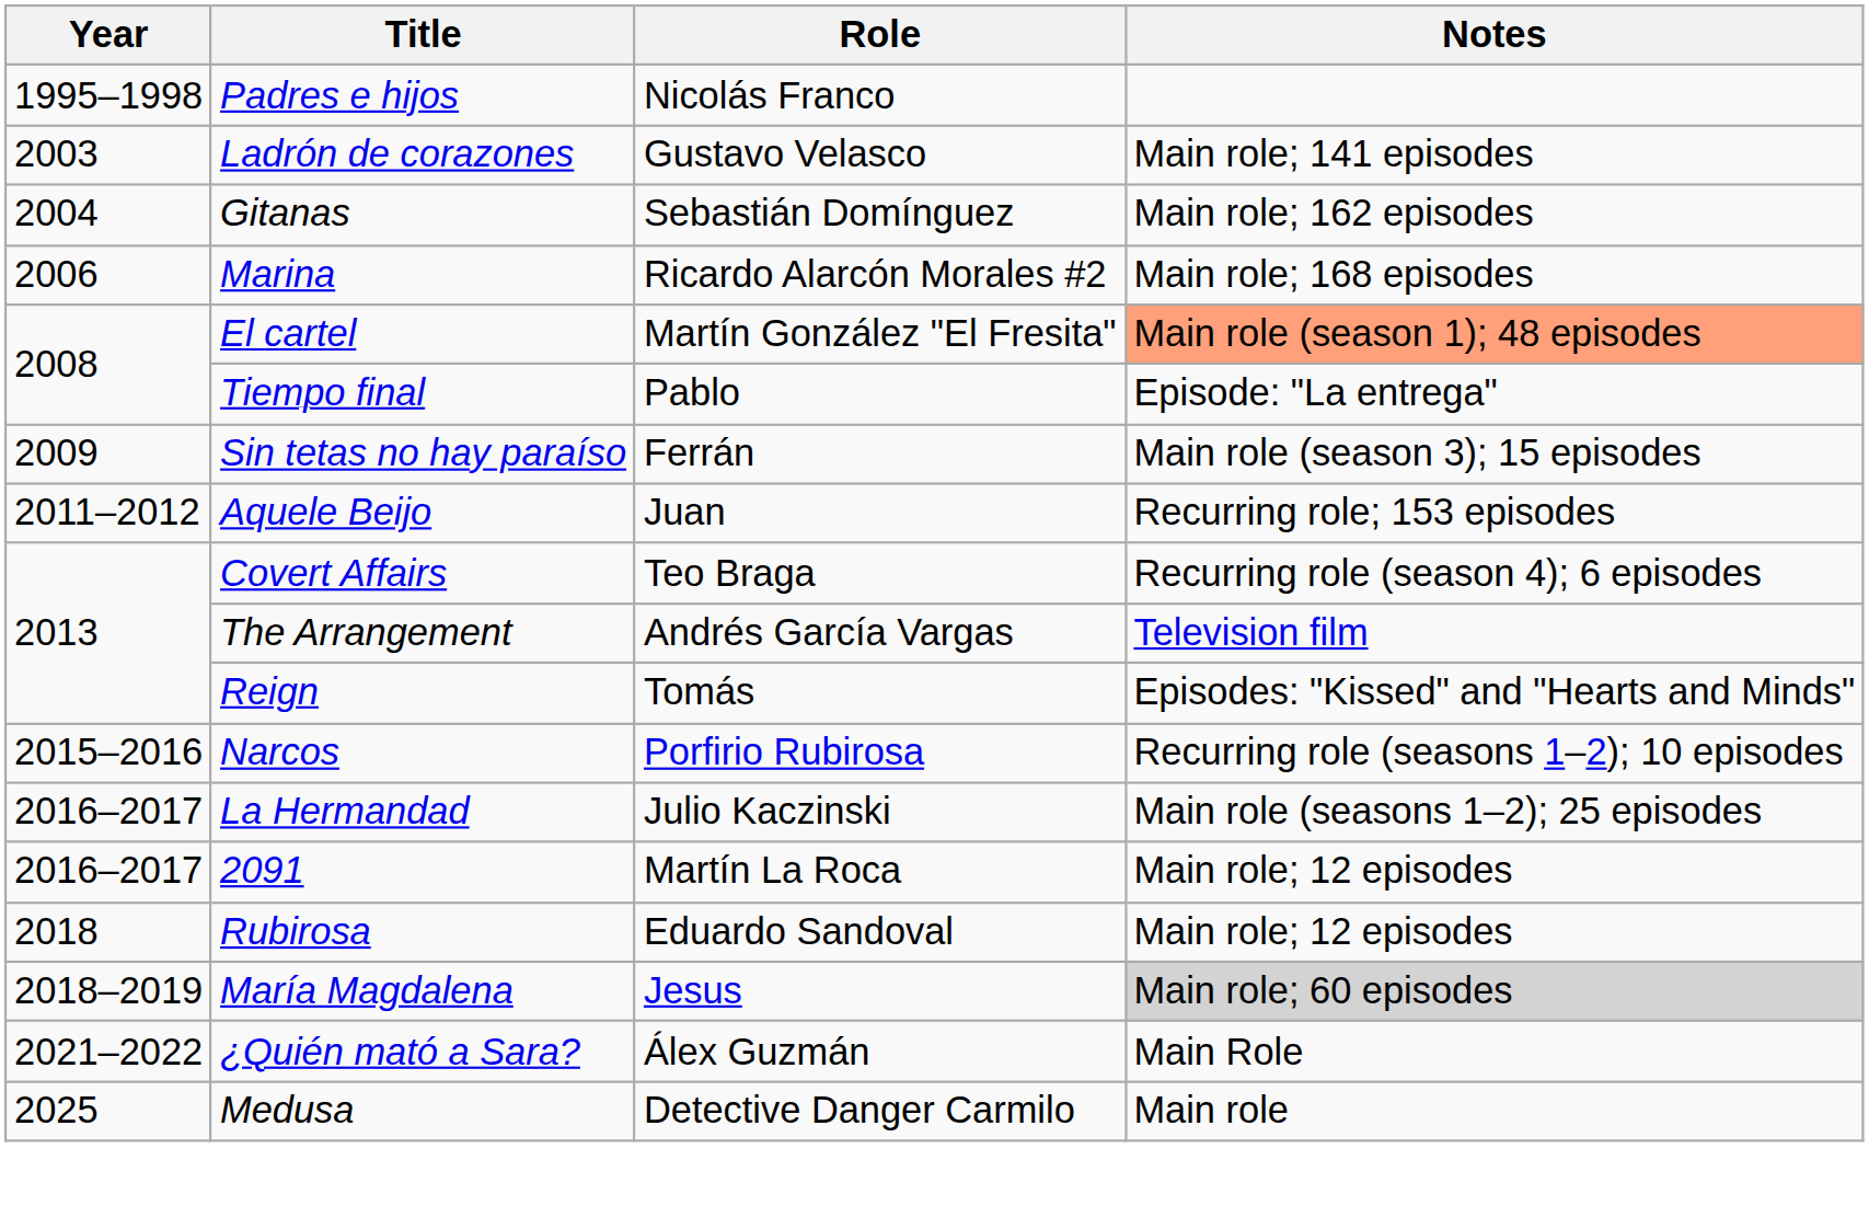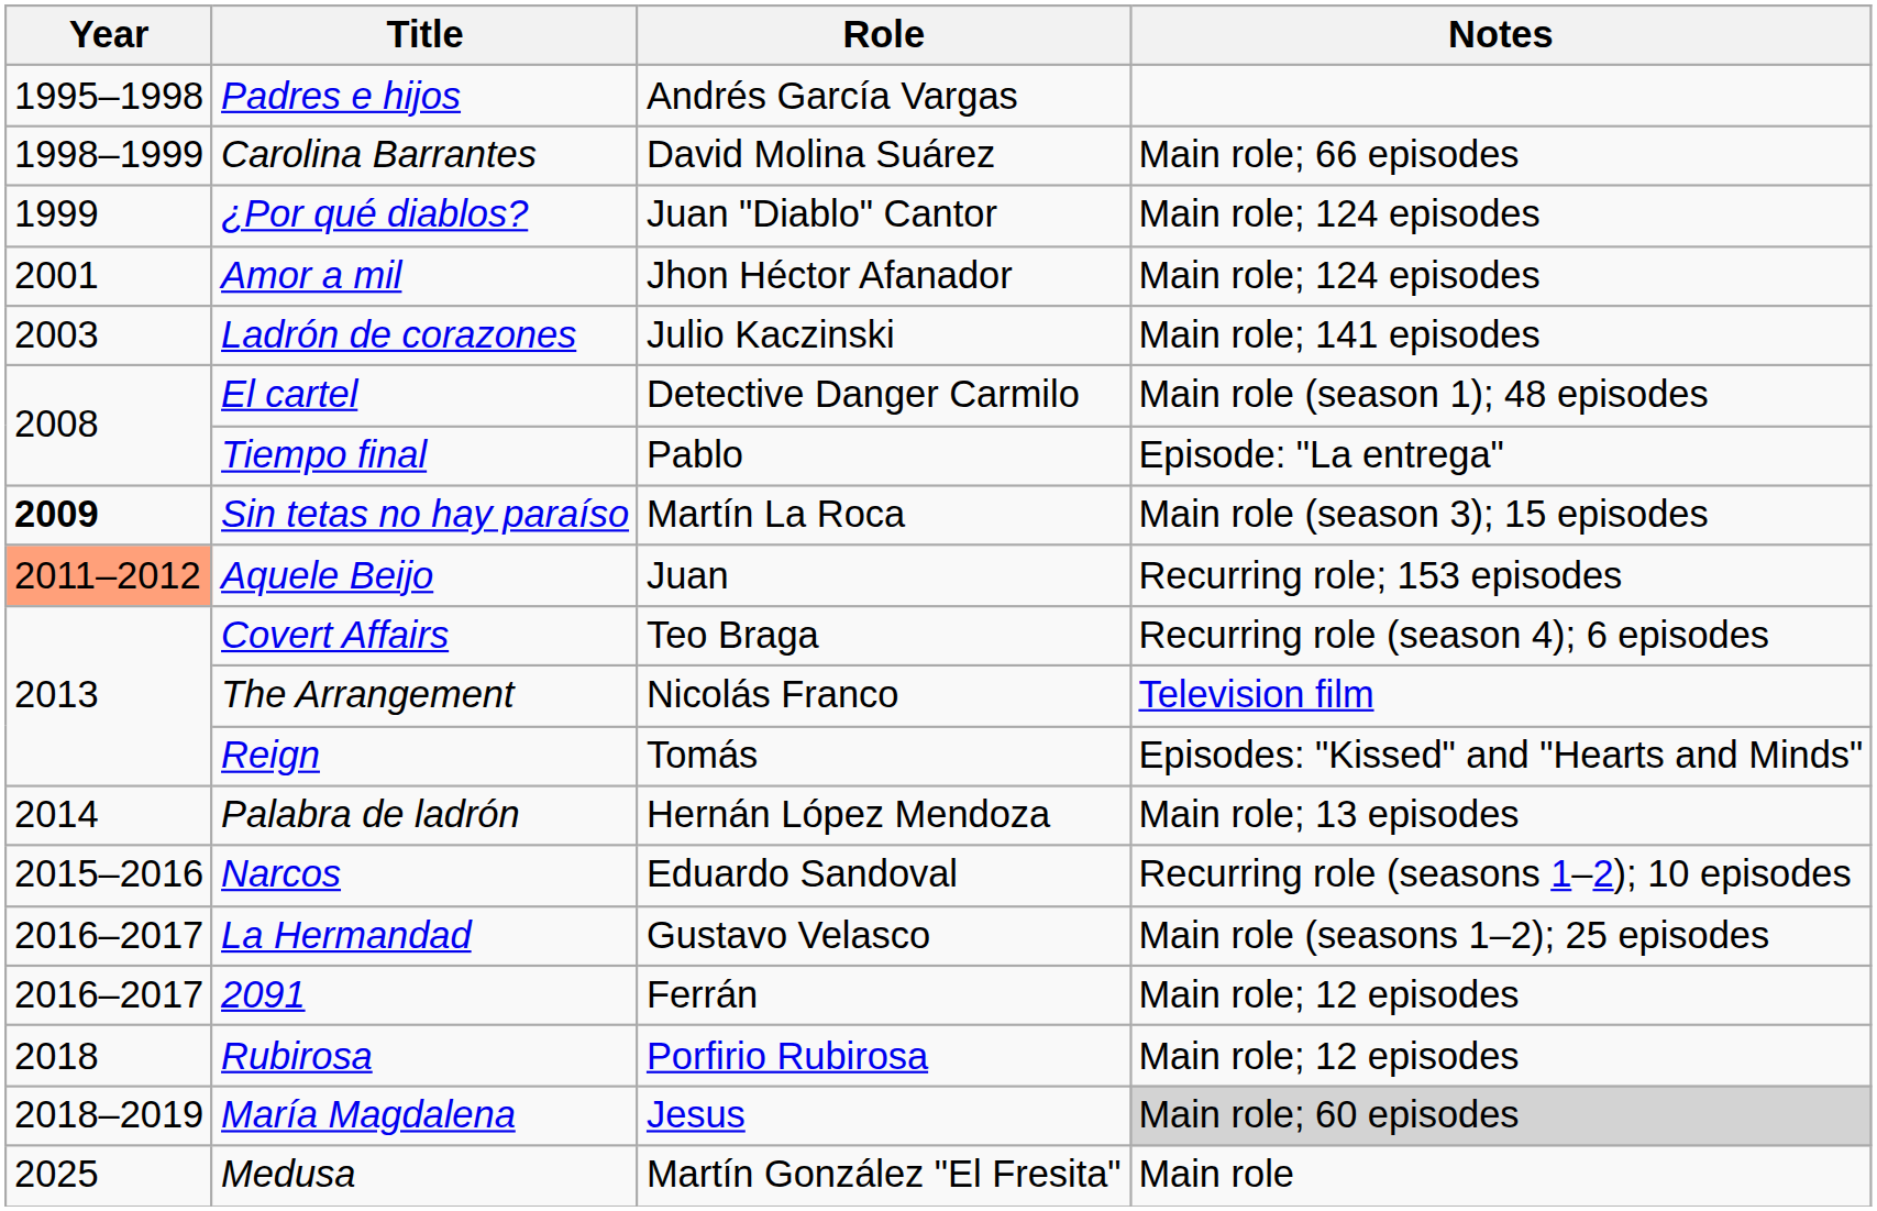Padres e hijos | Role: Nicolás Franco -> Andrés García Vargas
+ row: 1998–1999 | Carolina Barrantes | David Molina Suárez | Main role; 66 episodes
+ row: 1999 | ¿Por qué diablos? | Juan "Diablo" Cantor | Main role; 124 episodes
+ row: 2001 | Amor a mil | Jhon Héctor Afanador | Main role; 124 episodes
Ladrón de corazones | Role: Gustavo Velasco -> Julio Kaczinski
- row: 2004 | Gitanas | Sebastián Domínguez | Main role; 162 episodes
- row: 2006 | Marina | Ricardo Alarcón Morales #2 | Main role; 168 episodes
El cartel | Role: Martín González "El Fresita" -> Detective Danger Carmilo
El cartel | Notes: lightsalmon background -> no background
Sin tetas no hay paraíso | Year: normal -> bold
Sin tetas no hay paraíso | Role: Ferrán -> Martín La Roca
Aquele Beijo | Year: no background -> lightsalmon background
The Arrangement | Role: Andrés García Vargas -> Nicolás Franco
+ row: 2014 | Palabra de ladrón | Hernán López Mendoza | Main role; 13 episodes
Narcos | Role: Porfirio Rubirosa -> Eduardo Sandoval
La Hermandad | Role: Julio Kaczinski -> Gustavo Velasco
2091 | Role: Martín La Roca -> Ferrán
Rubirosa | Role: Eduardo Sandoval -> Porfirio Rubirosa
- row: 2021–2022 | ¿Quién mató a Sara? | Álex Guzmán | Main Role
Medusa | Role: Detective Danger Carmilo -> Martín González "El Fresita"
